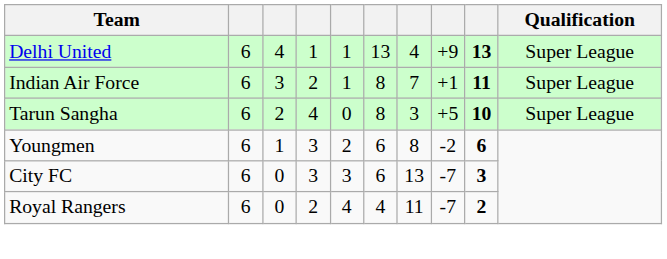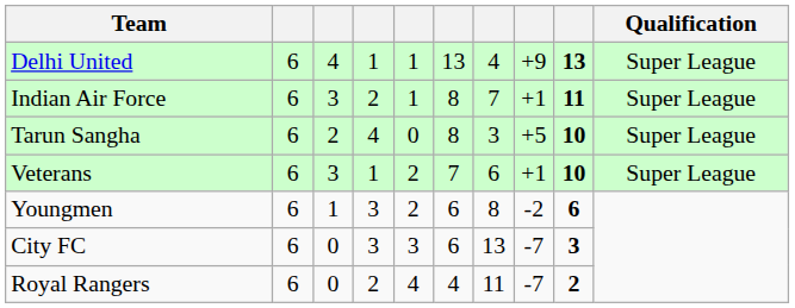+ row: Veterans | 6 | 3 | 1 | 2 | 7 | 6 | +1 | 10 | Super League
